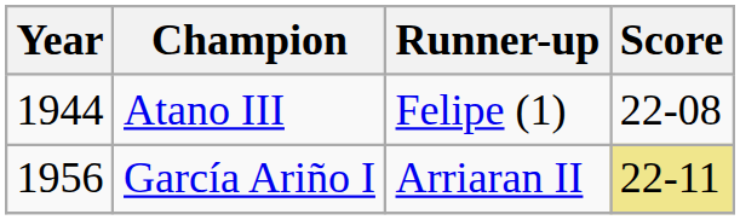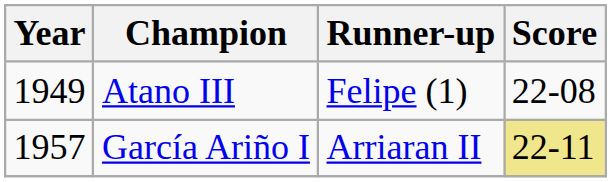Atano III | Year: 1944 -> 1949
García Ariño I | Year: 1956 -> 1957
